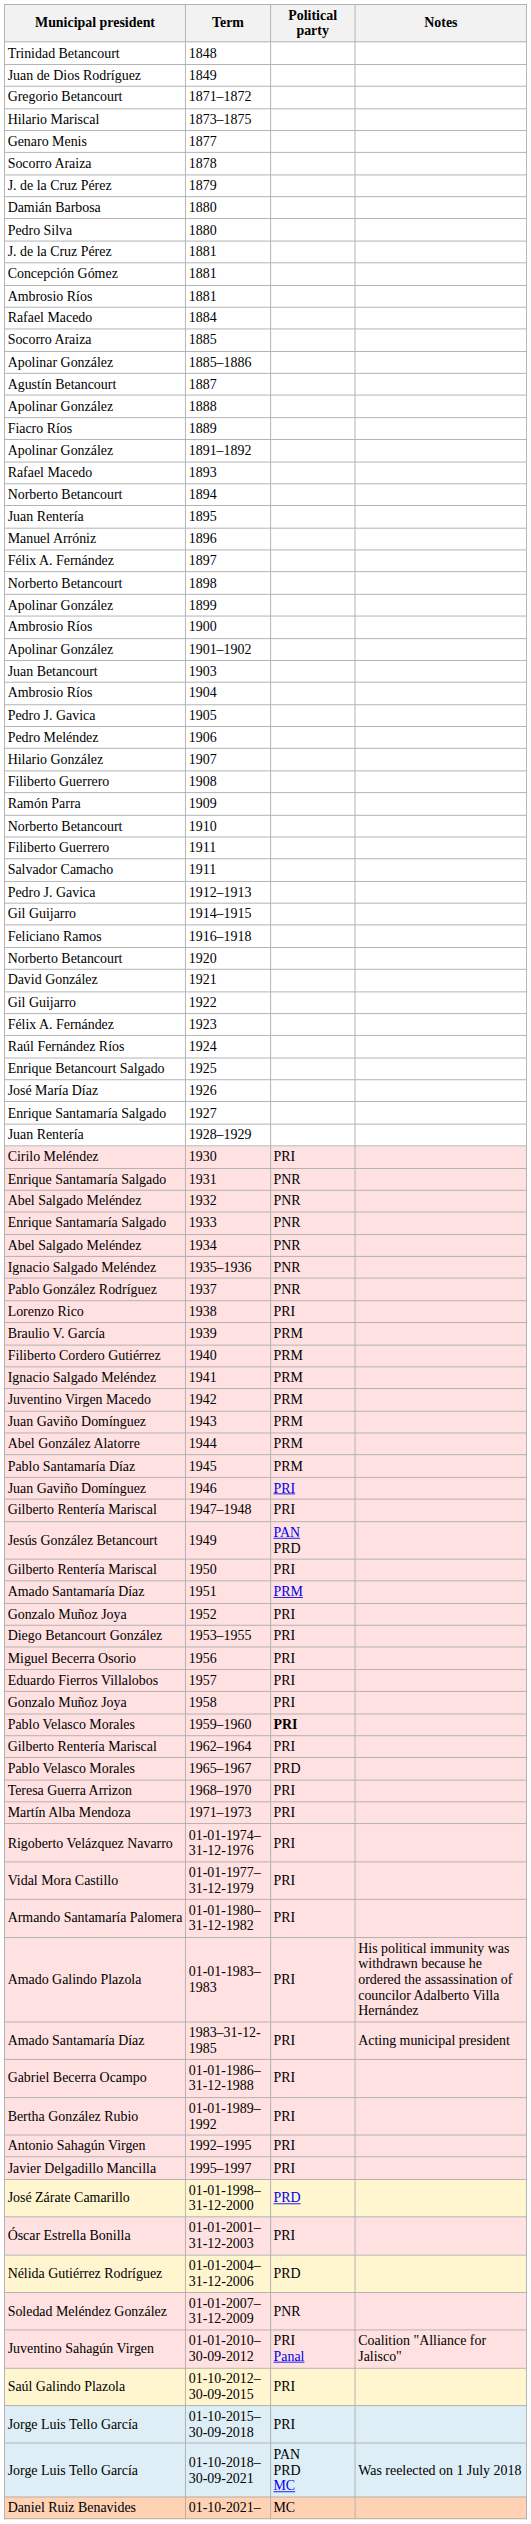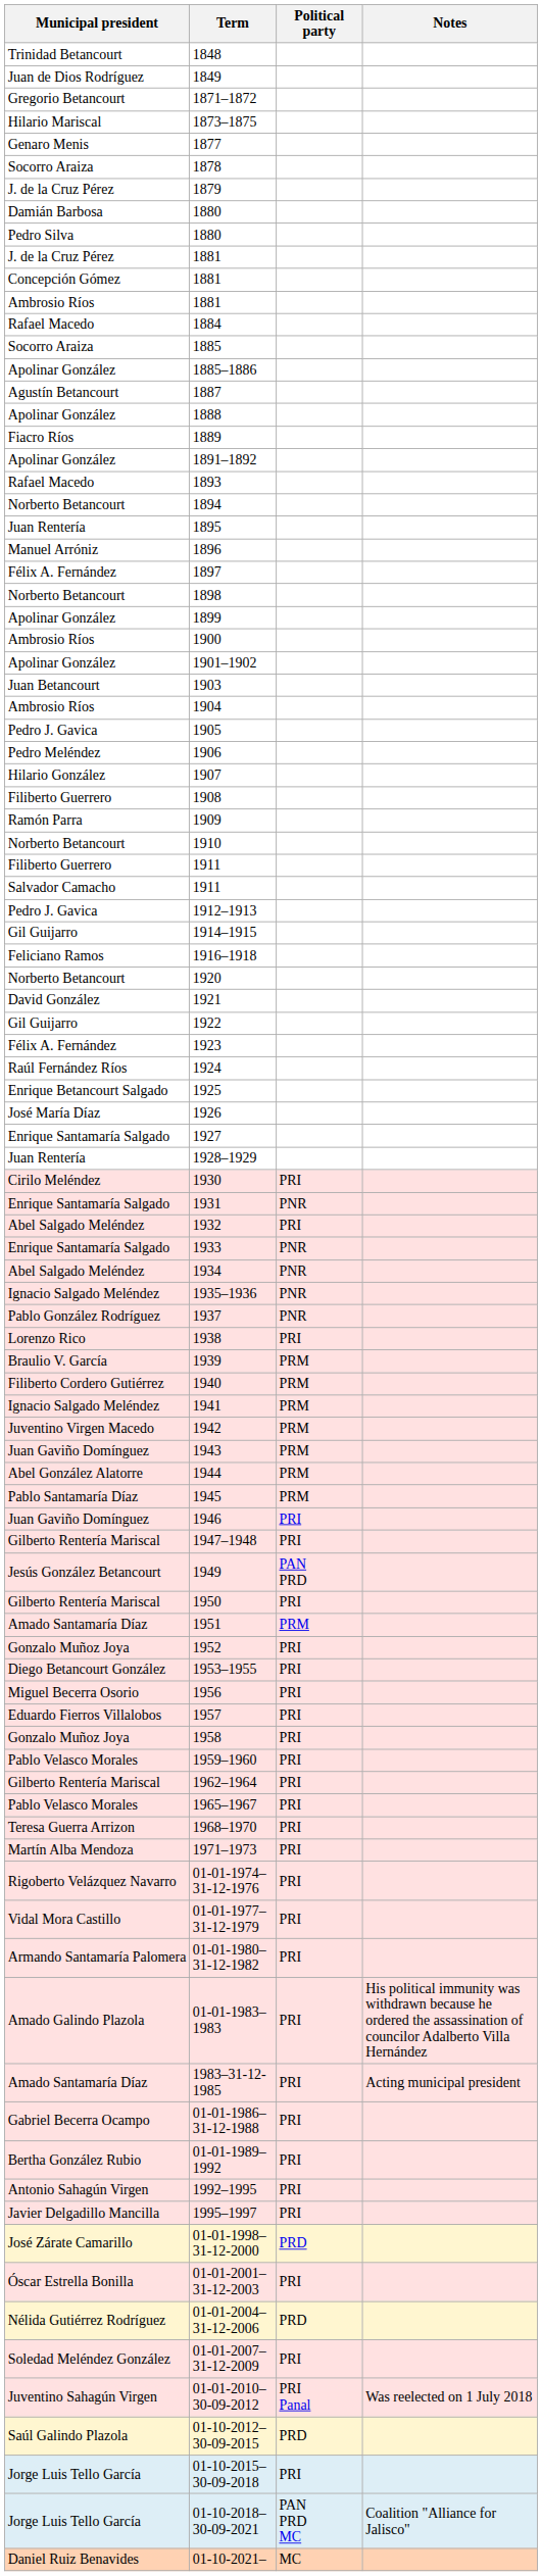1932 | Political party: PNR -> PRI
1959–1960 | Political party: bold -> normal
1965–1967 | Political party: PRD -> PRI
01-01-2007–31-12-2009 | Political party: PNR -> PRI
01-01-2010–30-09-2012 | Notes: Coalition "Alliance for Jalisco" -> Was reelected on 1 July 2018
01-10-2012–30-09-2015 | Political party: PRI -> PRD
01-10-2018–30-09-2021 | Notes: Was reelected on 1 July 2018 -> Coalition "Alliance for Jalisco"
